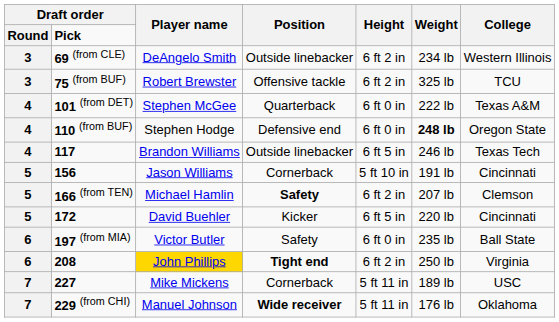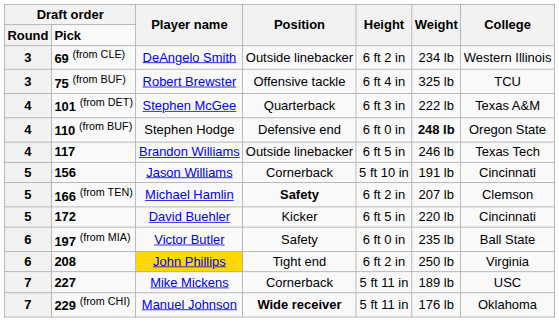75 (from BUF) | Height: 6 ft 2 in -> 6 ft 4 in
101 (from DET) | Height: 6 ft 0 in -> 6 ft 3 in
208 | Position: bold -> normal
